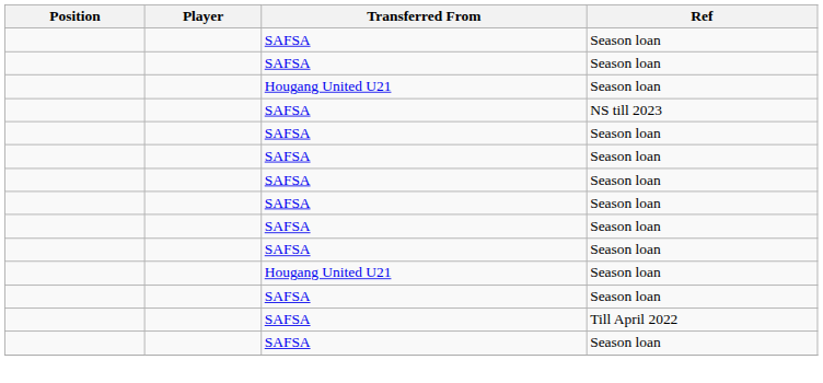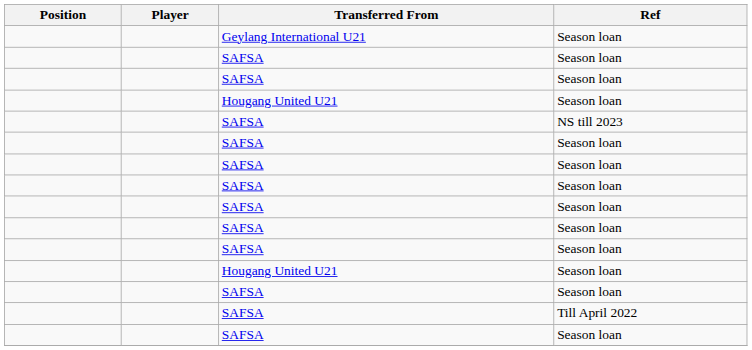+ row: Geylang International U21 | Season loan
